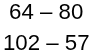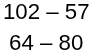rows swapped: 102 – 57 <-> 64 – 80
